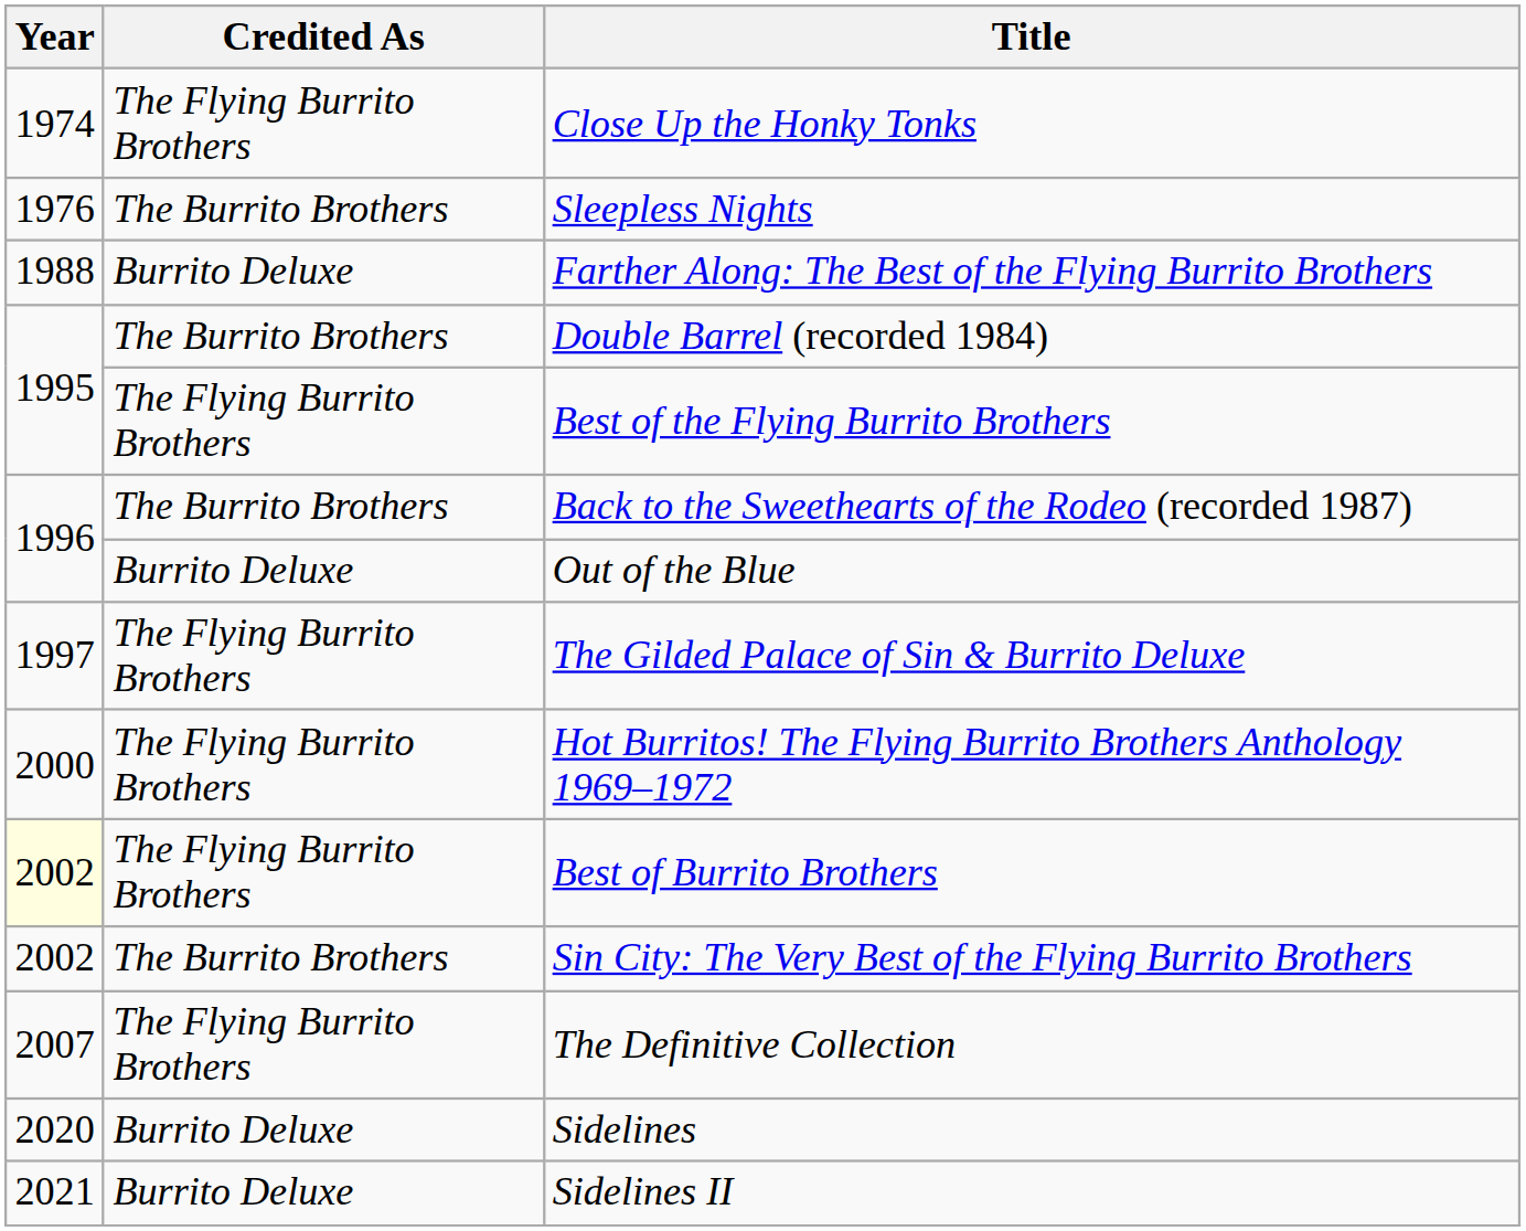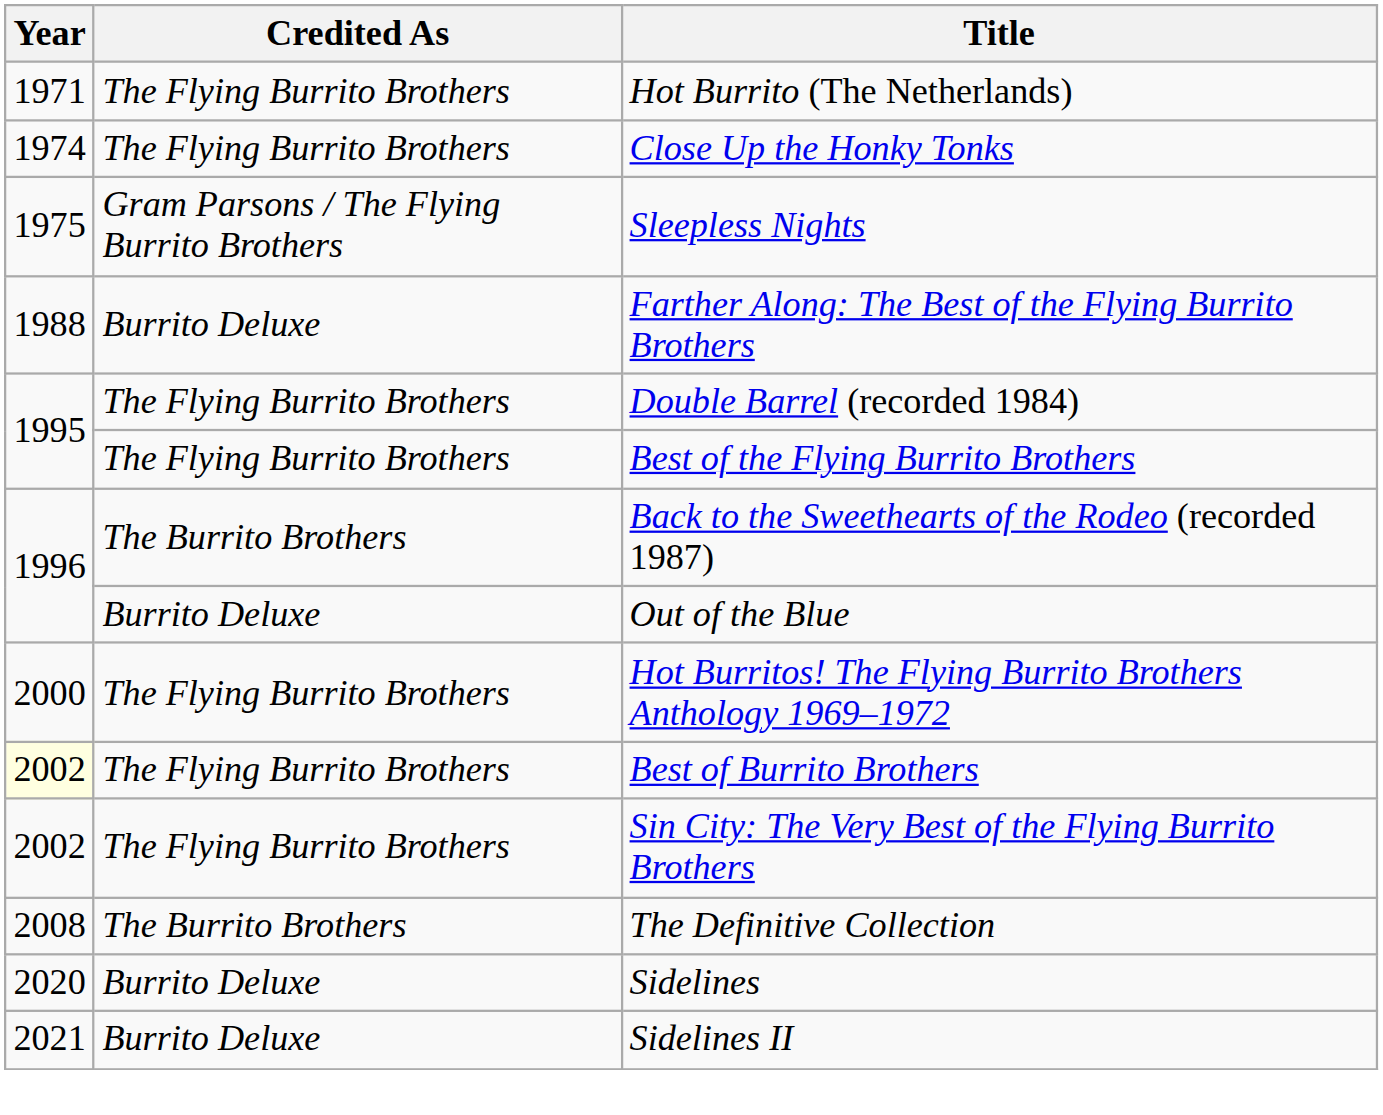+ row: 1971 | The Flying Burrito Brothers | Hot Burrito (The Netherlands)
Sleepless Nights | Year: 1976 -> 1975
Sleepless Nights | Credited As: The Burrito Brothers -> Gram Parsons / The Flying Burrito Brothers
Double Barrel (recorded 1984) | Credited As: The Burrito Brothers -> The Flying Burrito Brothers
- row: 1997 | The Flying Burrito Brothers | The Gilded Palace of Sin & Burrito Deluxe
Sin City: The Very Best of the Flying Burrito Brothers | Credited As: The Burrito Brothers -> The Flying Burrito Brothers
The Definitive Collection | Year: 2007 -> 2008
The Definitive Collection | Credited As: The Flying Burrito Brothers -> The Burrito Brothers
